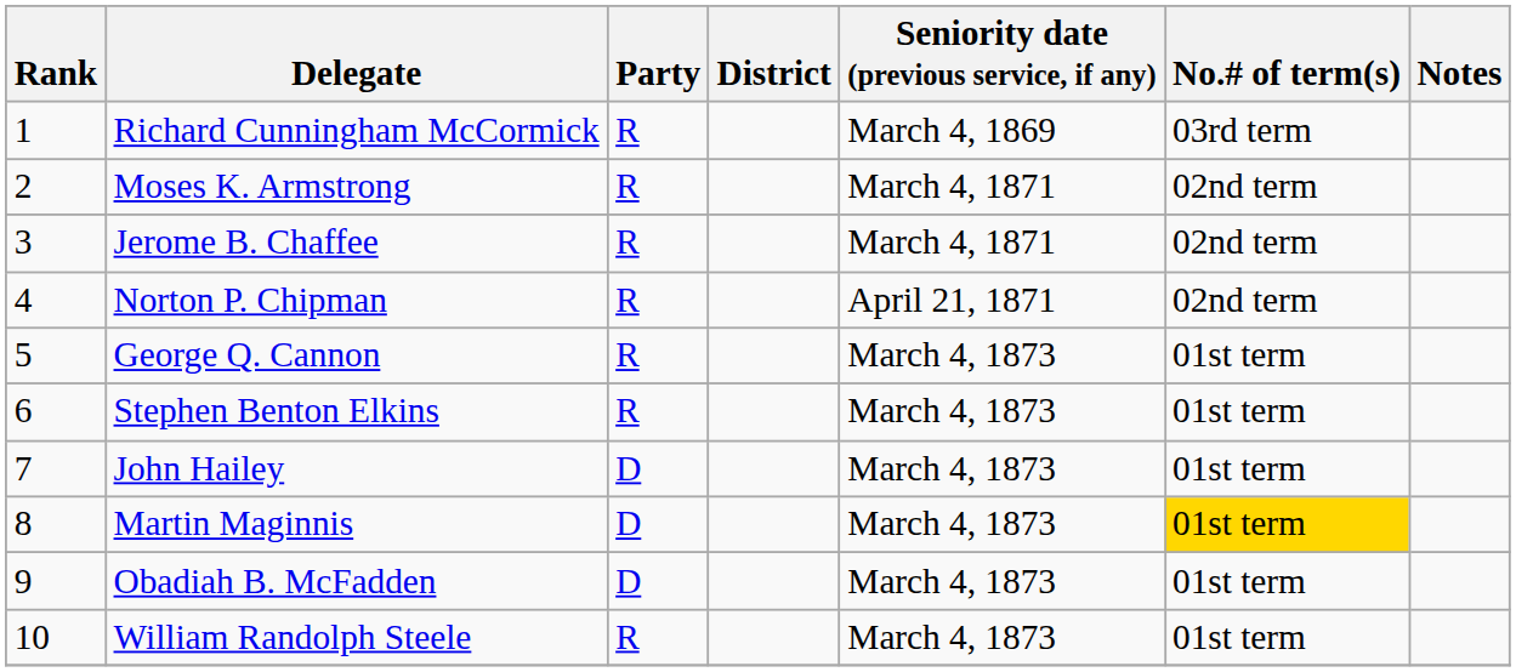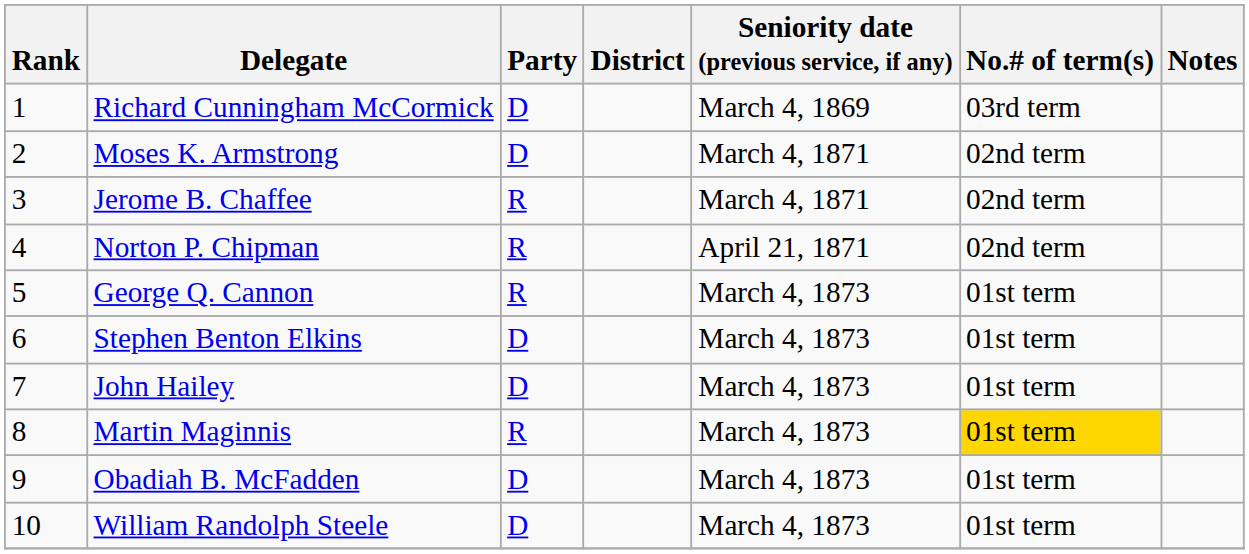Richard Cunningham McCormick | Party: R -> D
Moses K. Armstrong | Party: R -> D
Stephen Benton Elkins | Party: R -> D
Martin Maginnis | Party: D -> R
William Randolph Steele | Party: R -> D
